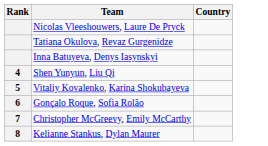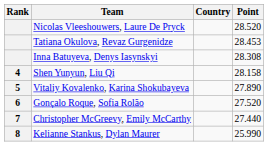+ column: Point | 28.520 | 28.453 | 28.308 | 28.158 | 27.890 | 27.520 | 27.440 | 25.990
